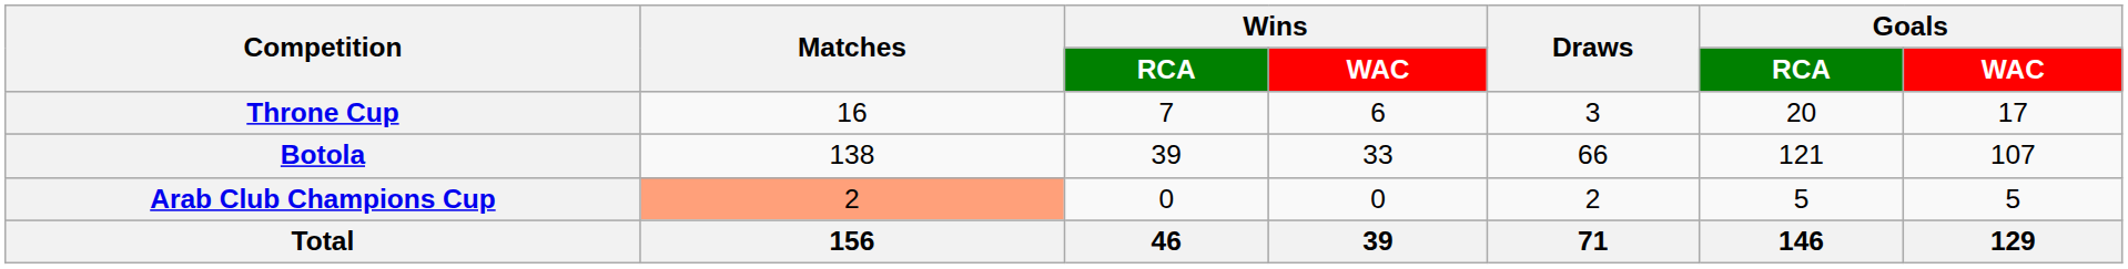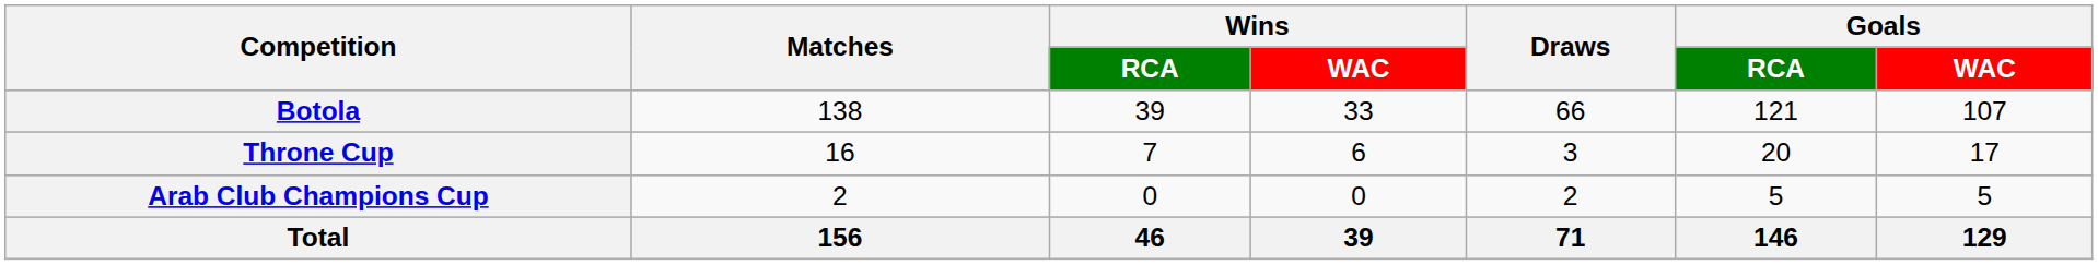rows swapped: Botola <-> Throne Cup
Arab Club Champions Cup | Matches: lightsalmon background -> no background
